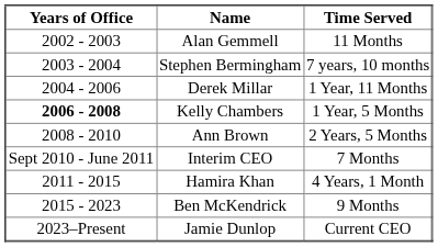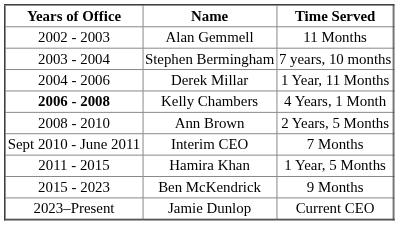Kelly Chambers | Time Served: 1 Year, 5 Months -> 4 Years, 1 Month
Hamira Khan | Time Served: 4 Years, 1 Month -> 1 Year, 5 Months
